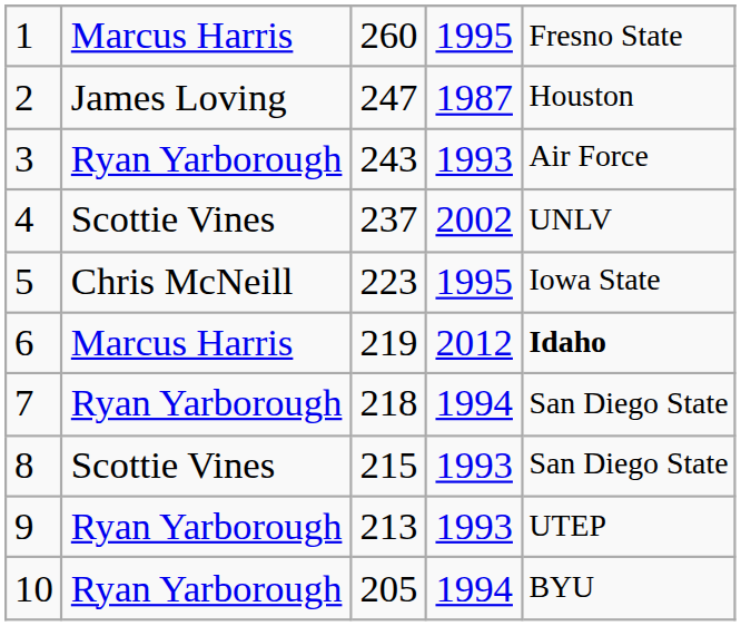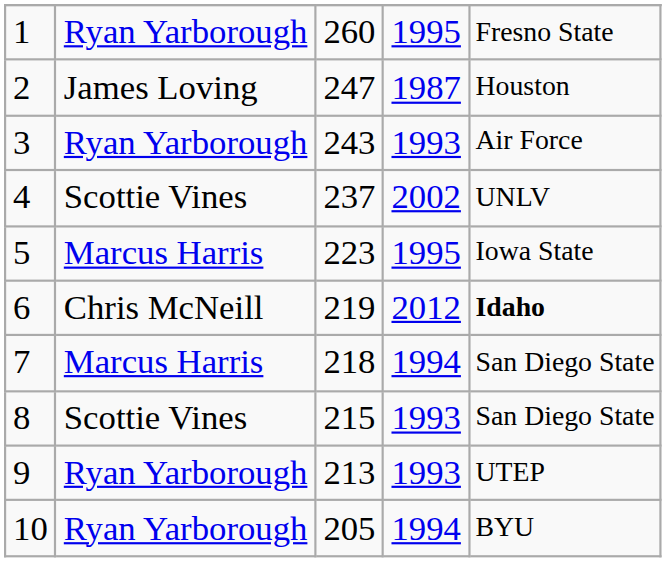1 | column 2: Marcus Harris -> Ryan Yarborough
5 | column 2: Chris McNeill -> Marcus Harris
6 | column 2: Marcus Harris -> Chris McNeill
7 | column 2: Ryan Yarborough -> Marcus Harris
